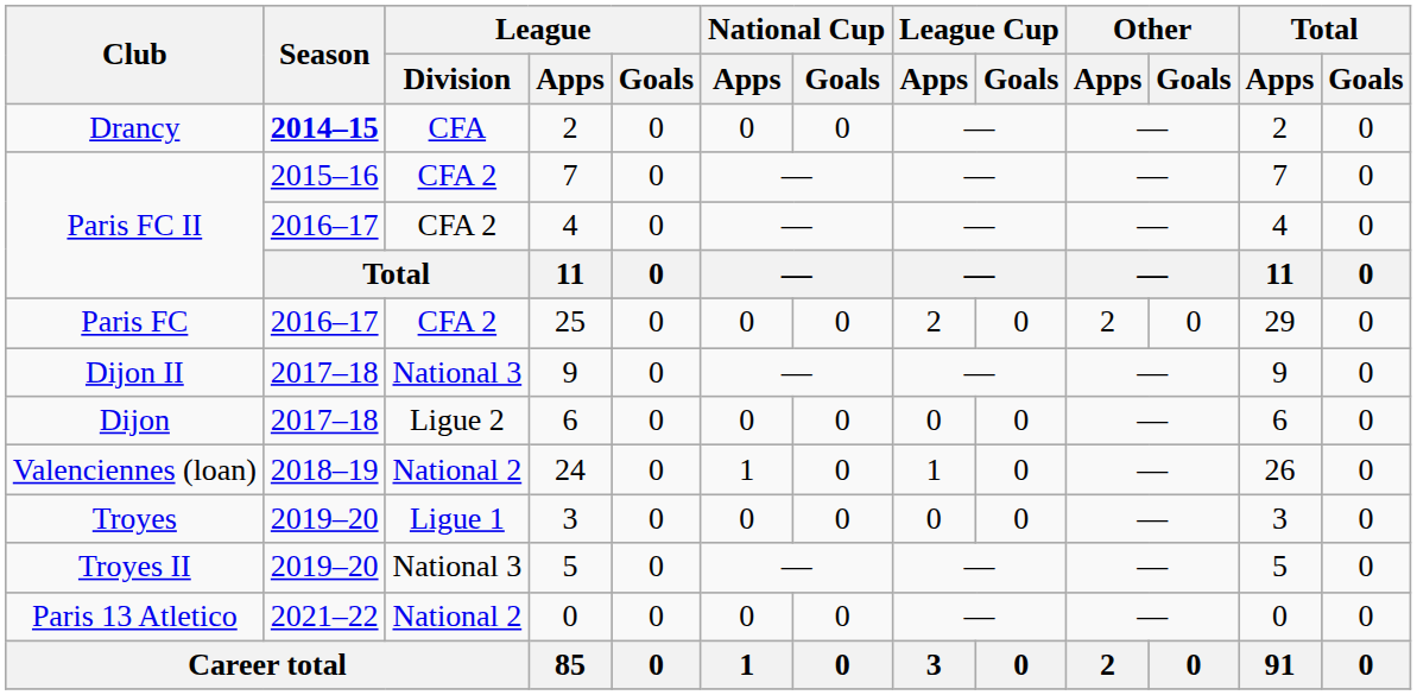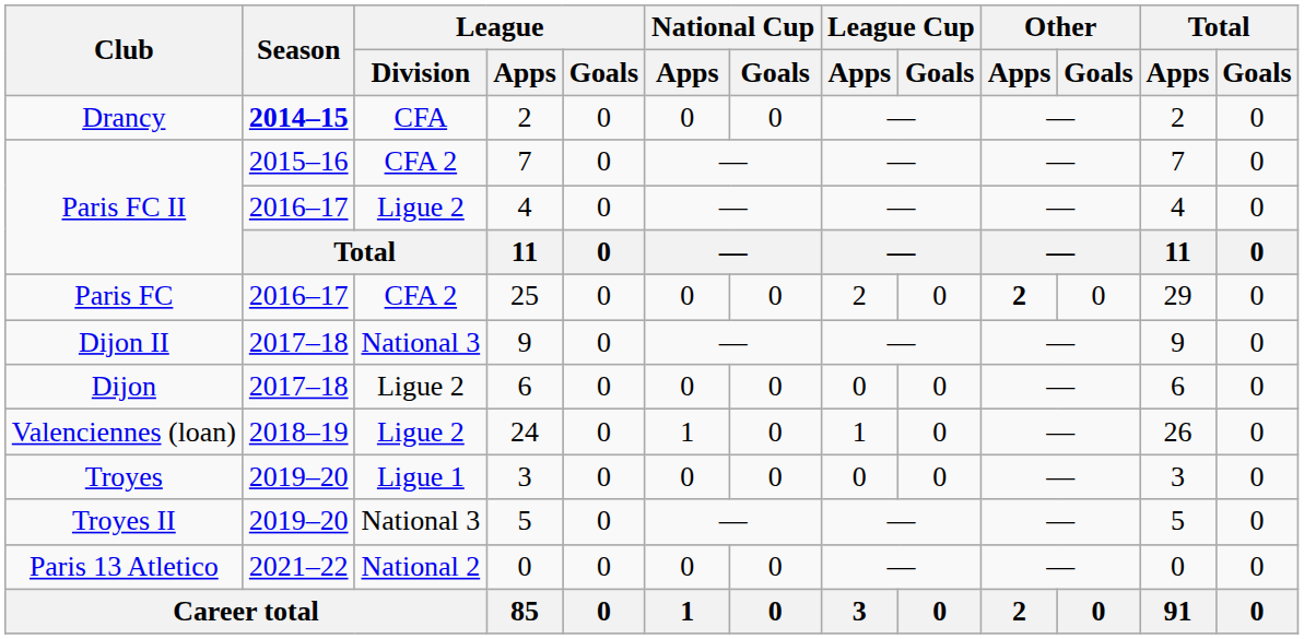Paris FC II / 4 | League / Division: CFA 2 -> Ligue 2
Paris FC | Other / Apps: normal -> bold
Valenciennes (loan) | League / Division: National 2 -> Ligue 2
